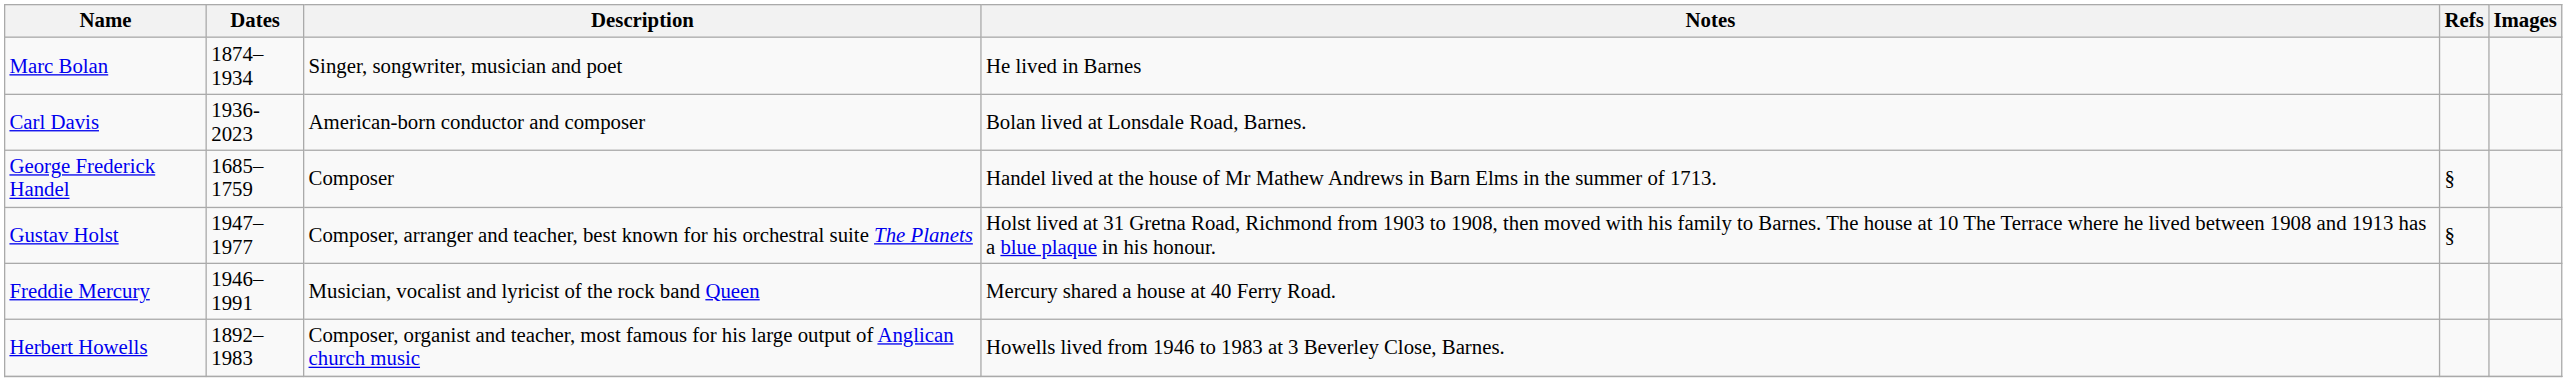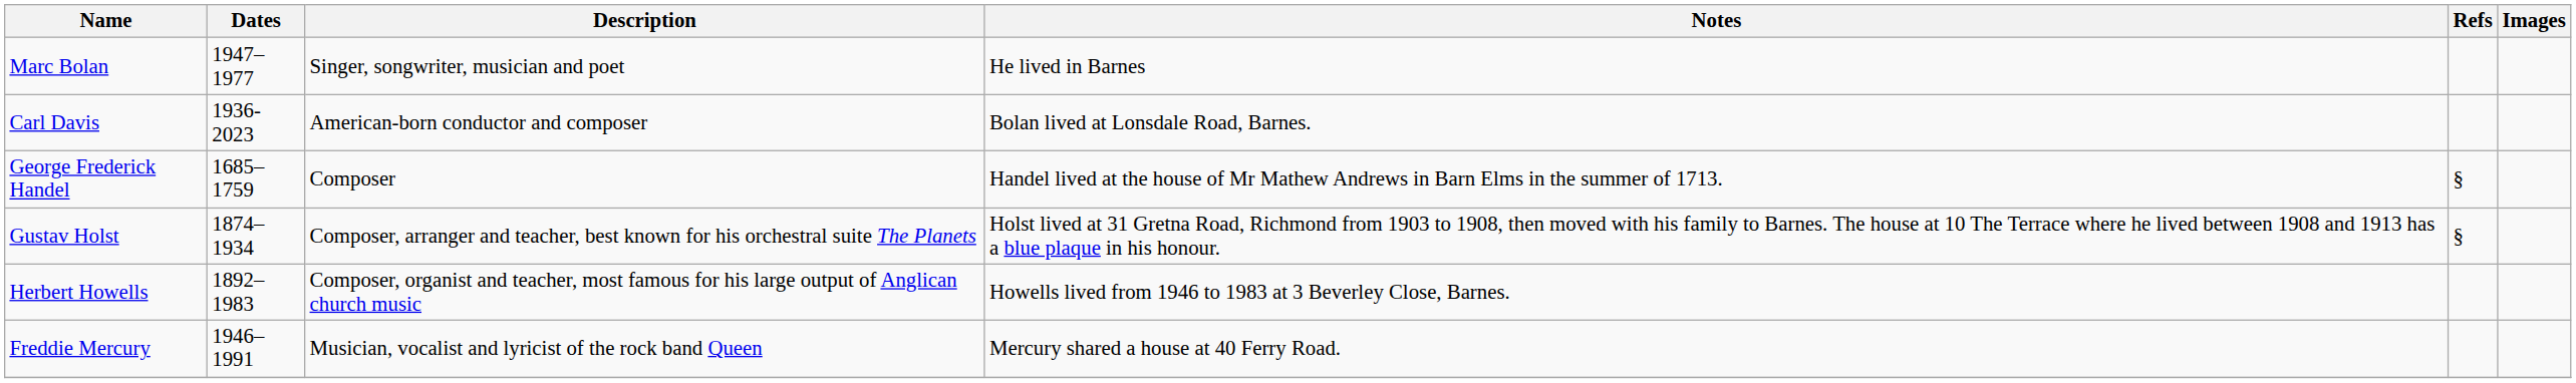Marc Bolan | Dates: 1874–1934 -> 1947–1977
Gustav Holst | Dates: 1947–1977 -> 1874–1934
rows swapped: Herbert Howells <-> Freddie Mercury
